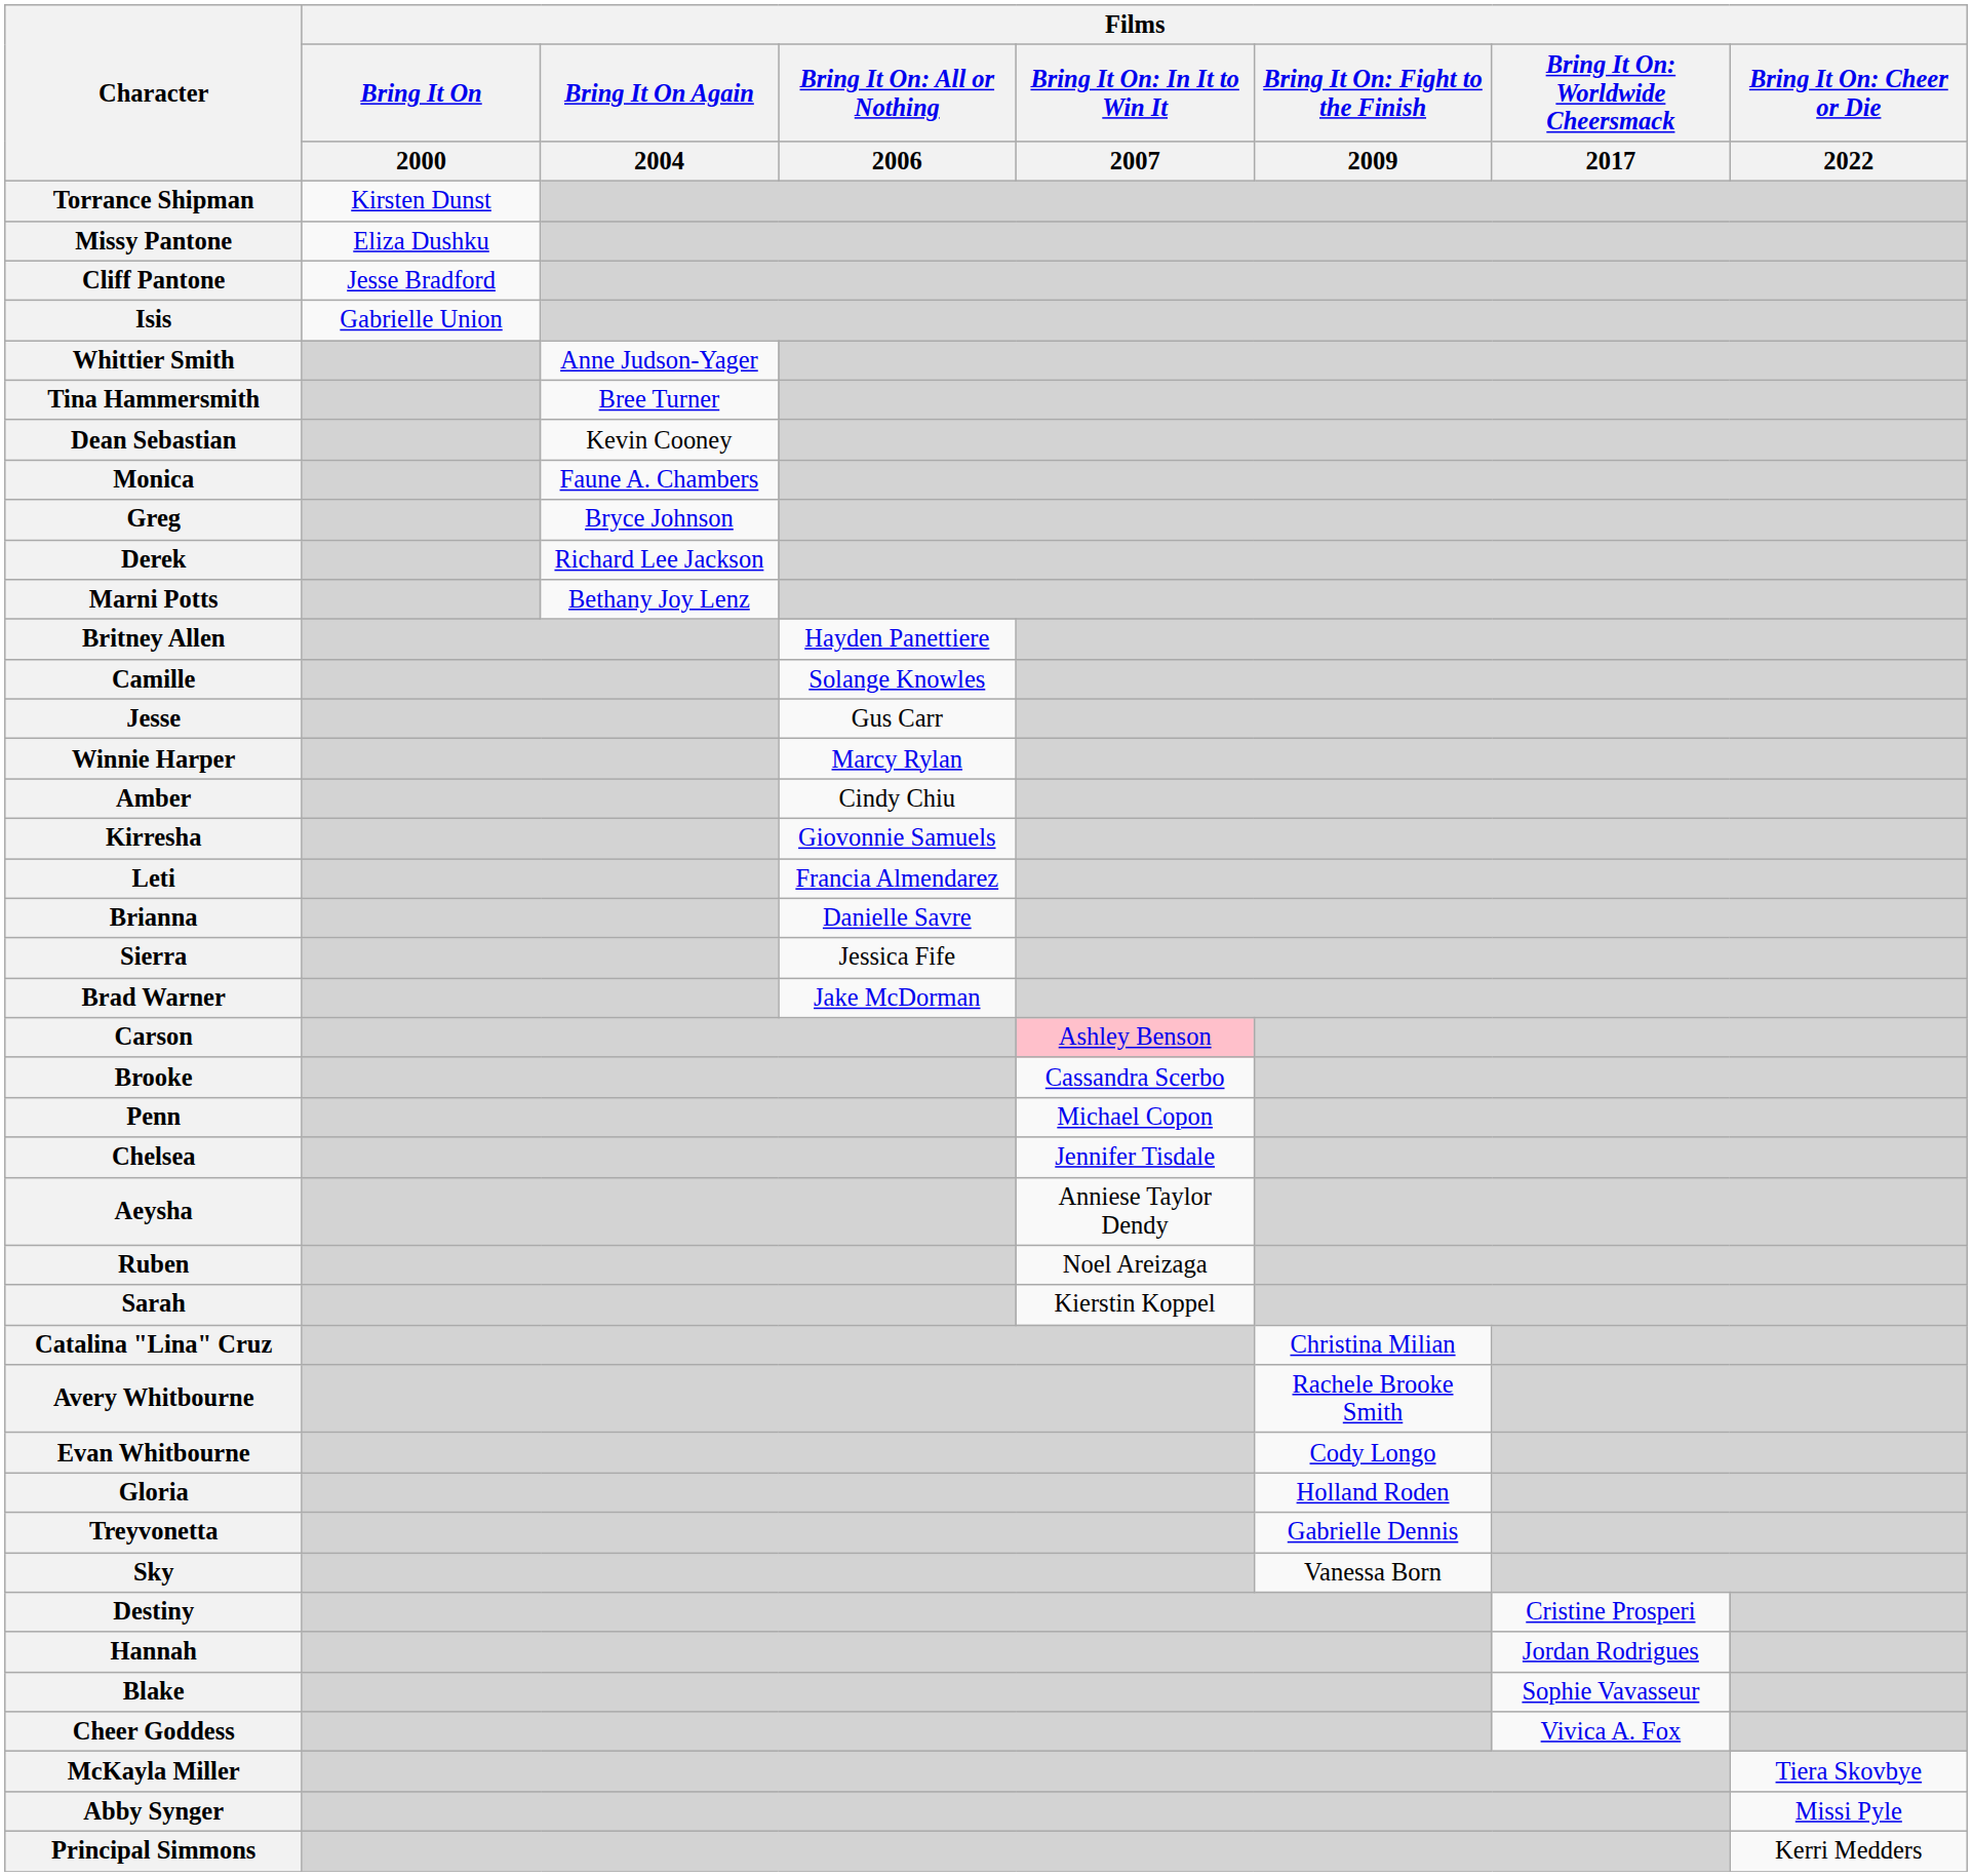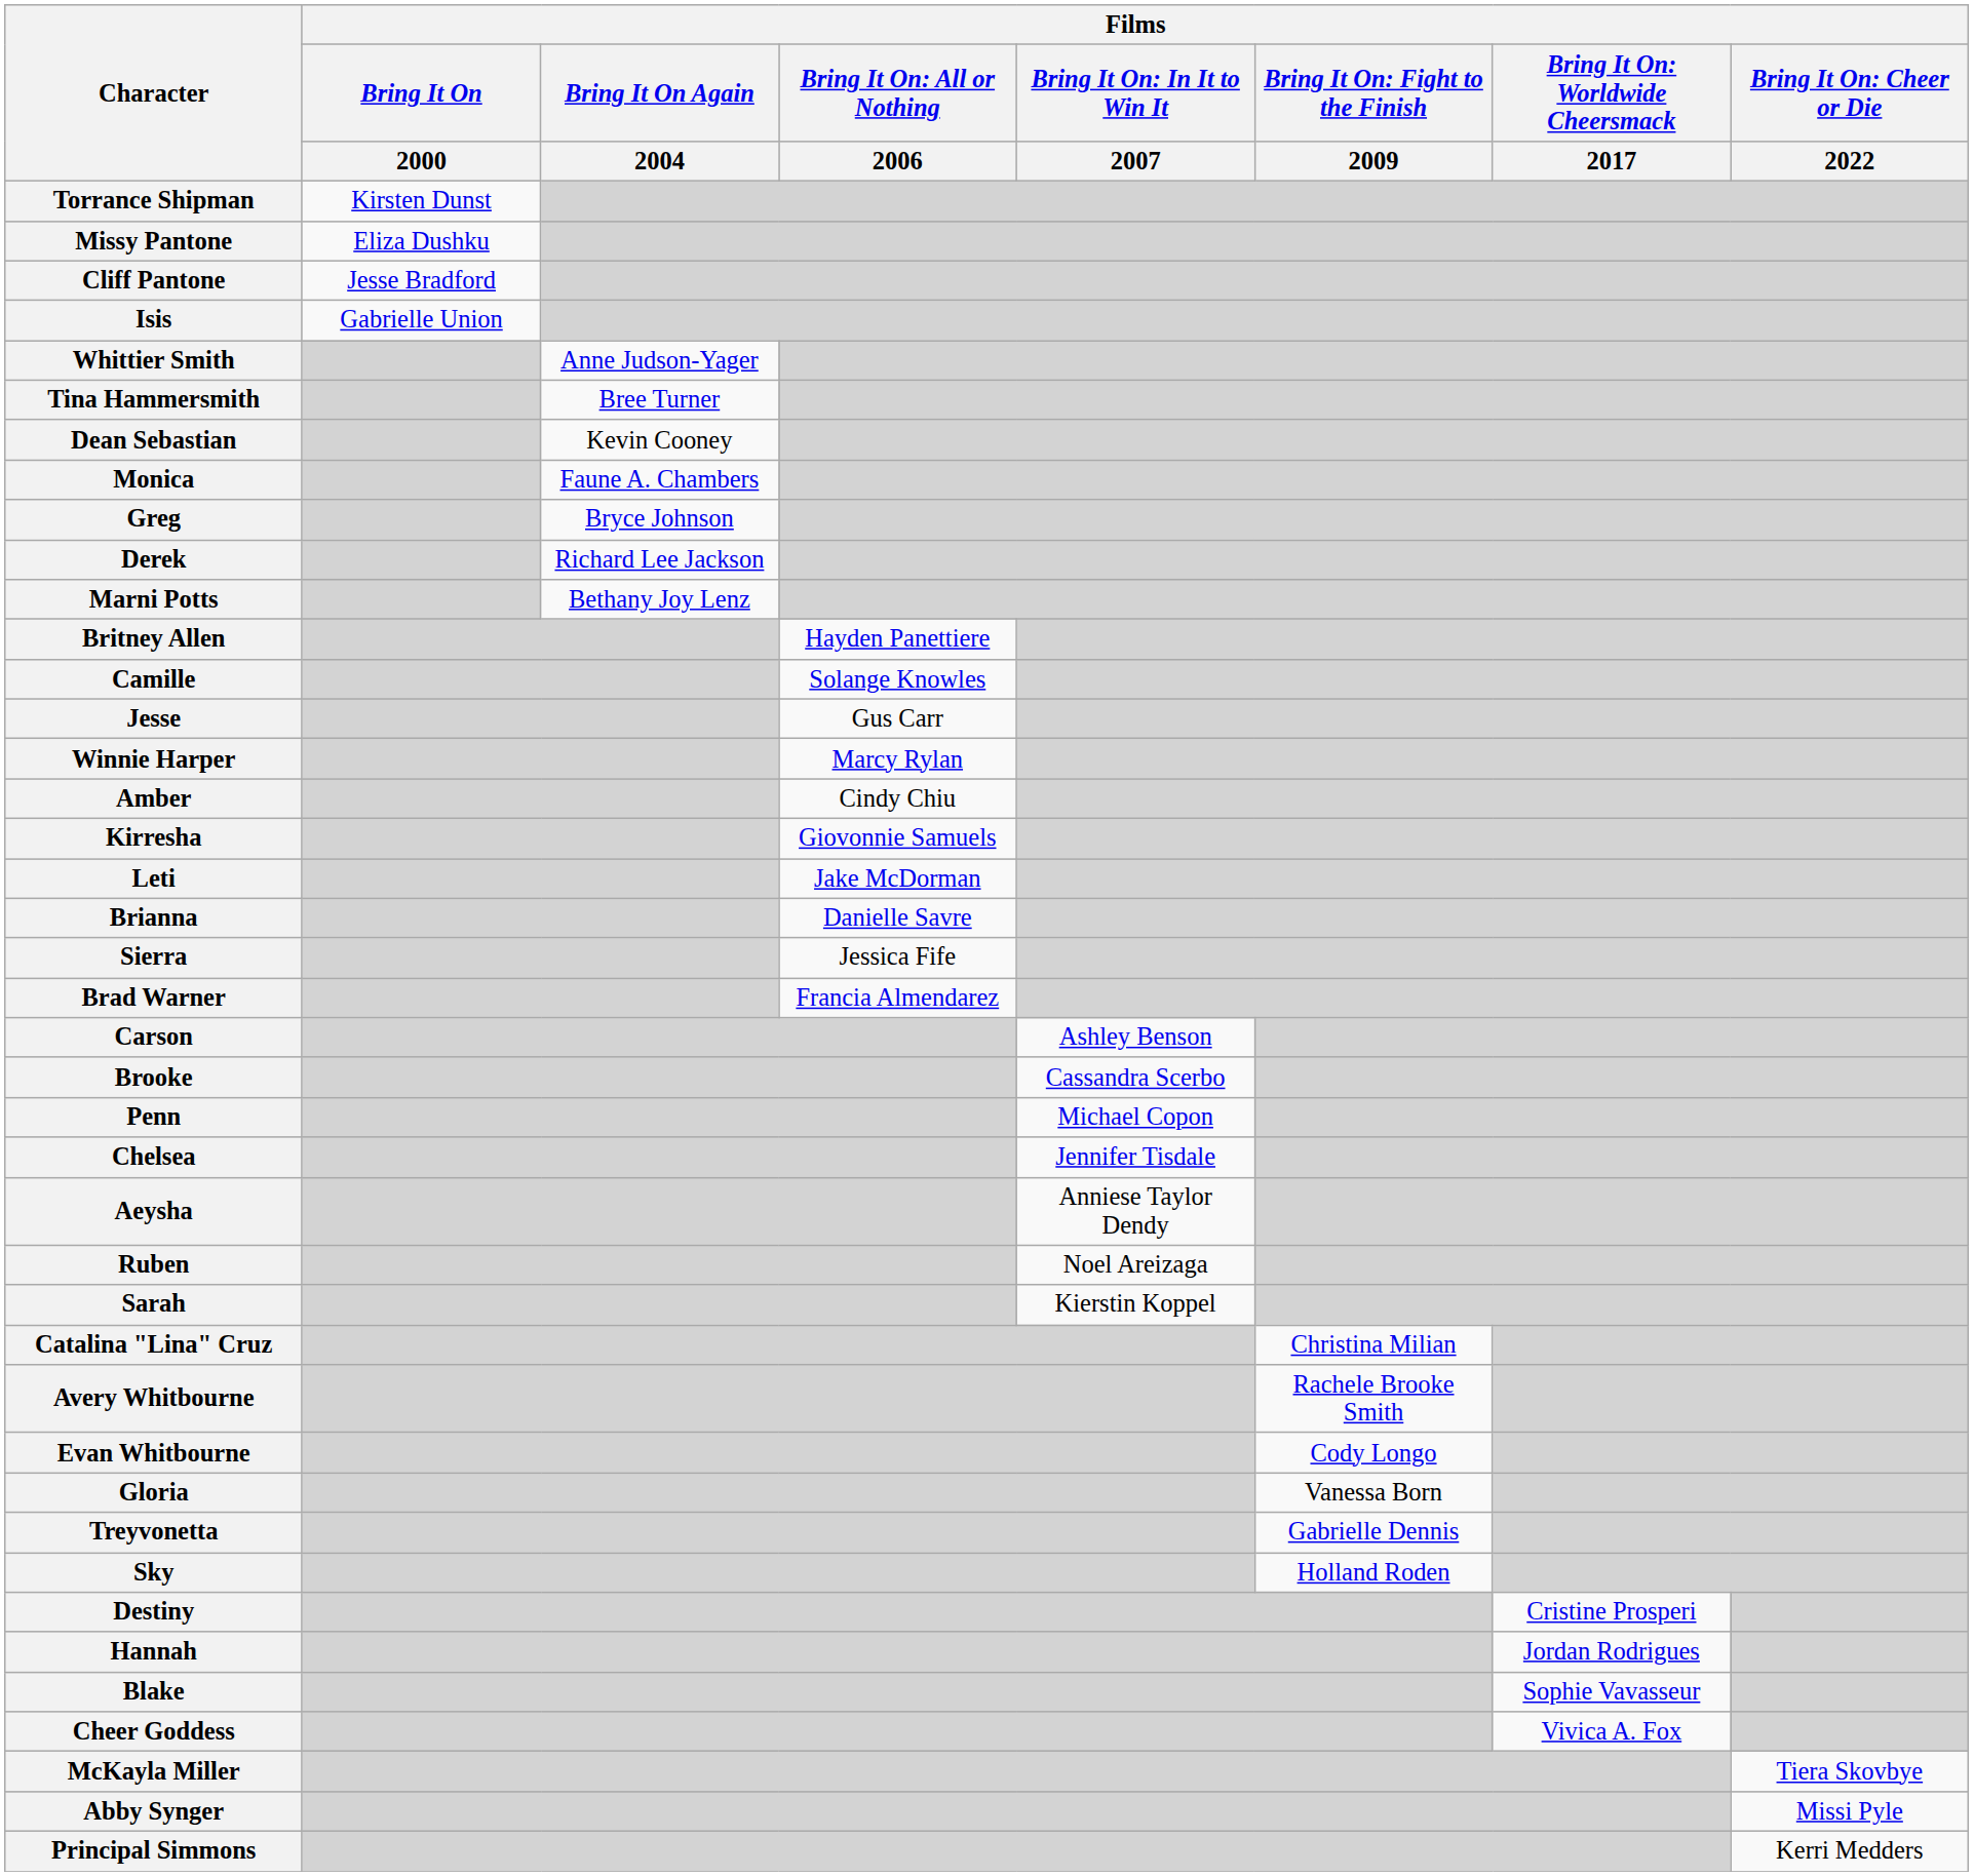Leti | column 4: Francia Almendarez -> Jake McDorman
Brad Warner | column 4: Jake McDorman -> Francia Almendarez
Carson | column 5: pink background -> no background
Gloria | column 6: Holland Roden -> Vanessa Born
Sky | column 6: Vanessa Born -> Holland Roden
